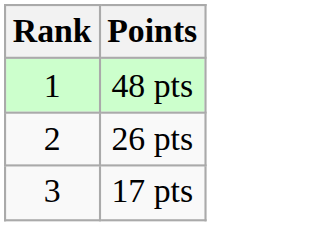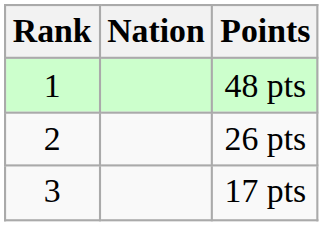+ column: Nation
